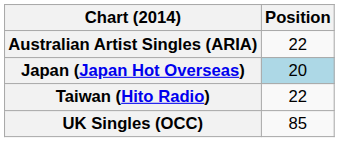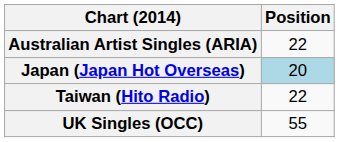UK Singles (OCC) | Position: 85 -> 55
